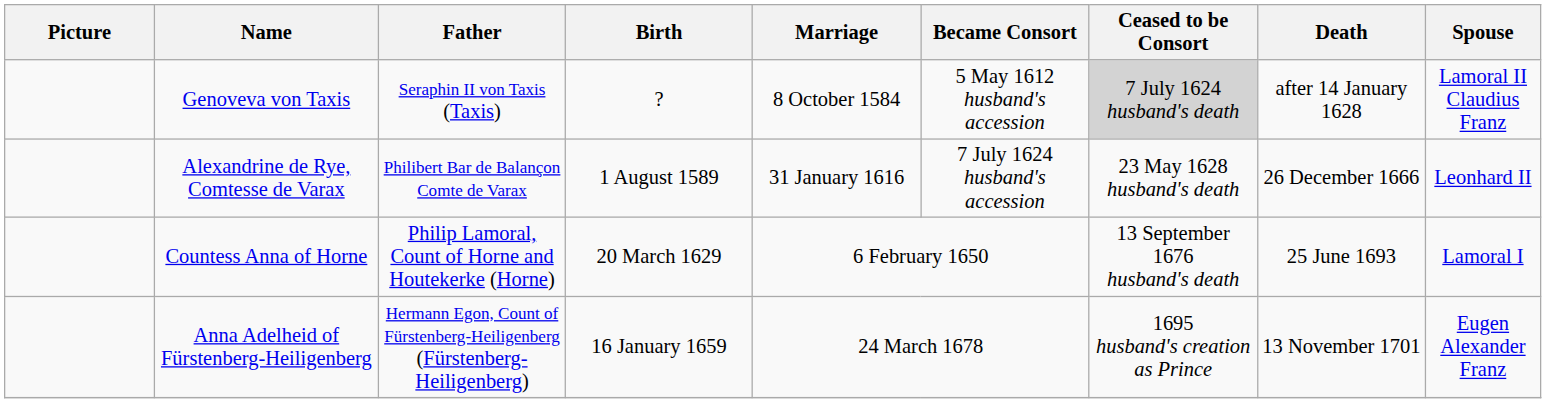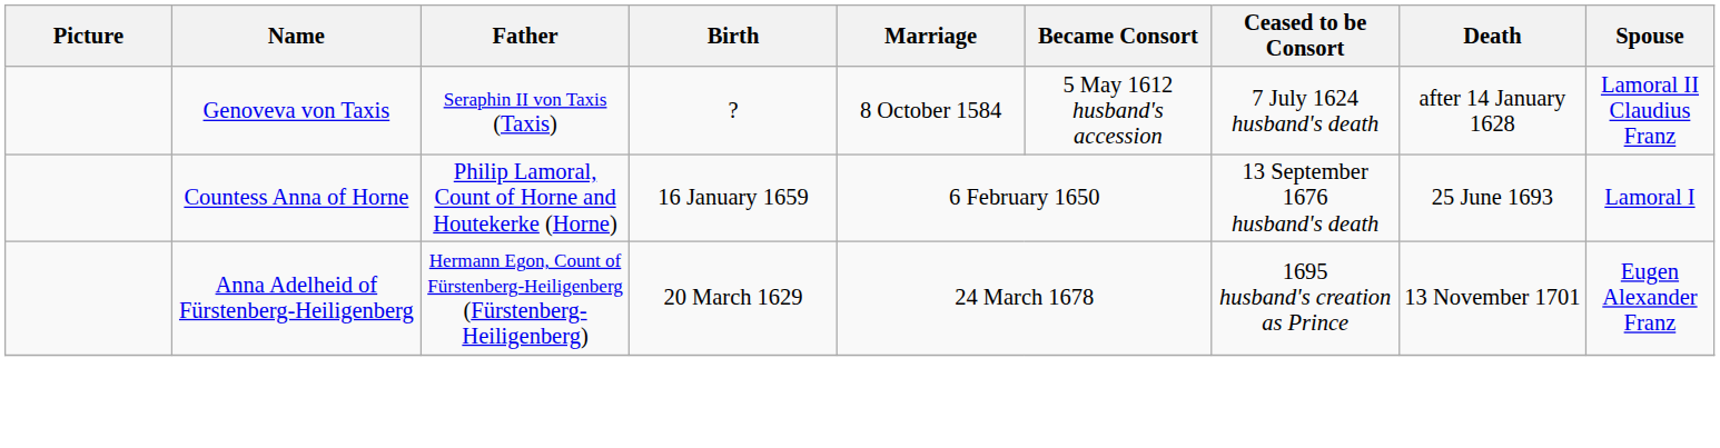Genoveva von Taxis | Ceased to be Consort: lightgrey background -> no background
- row: Alexandrine de Rye, Comtesse de Varax | Philibert Bar de Balançon Comte de Varax | 1 August 1589 | 31 January 1616 | 7 July 1624 husband's accession | 23 May 1628 husband's death | 26 December 1666 | Leonhard II
Countess Anna of Horne | Birth: 20 March 1629 -> 16 January 1659
Anna Adelheid of Fürstenberg-Heiligenberg | Birth: 16 January 1659 -> 20 March 1629
